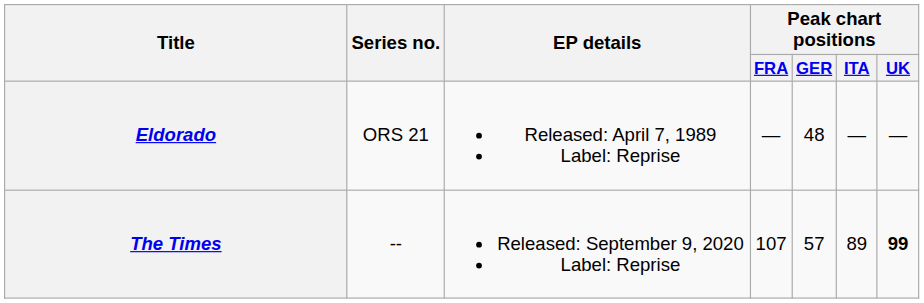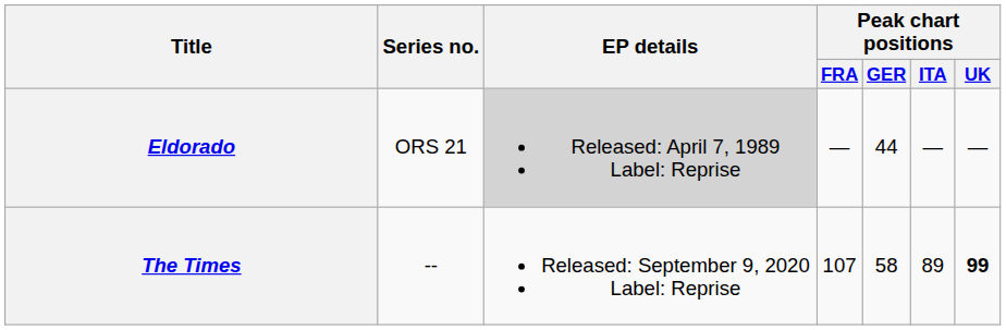Eldorado | EP details: no background -> lightgrey background
Eldorado | Peak chart positions / GER: 48 -> 44
The Times | Peak chart positions / GER: 57 -> 58
